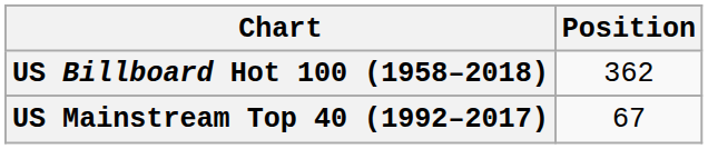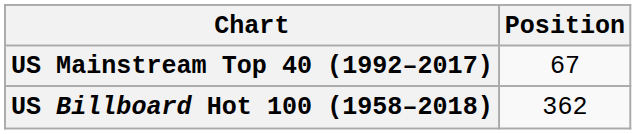rows swapped: US Billboard Hot 100 (1958–2018) <-> US Mainstream Top 40 (1992–2017)
